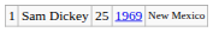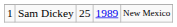Sam Dickey | column 4: 1969 -> 1989
